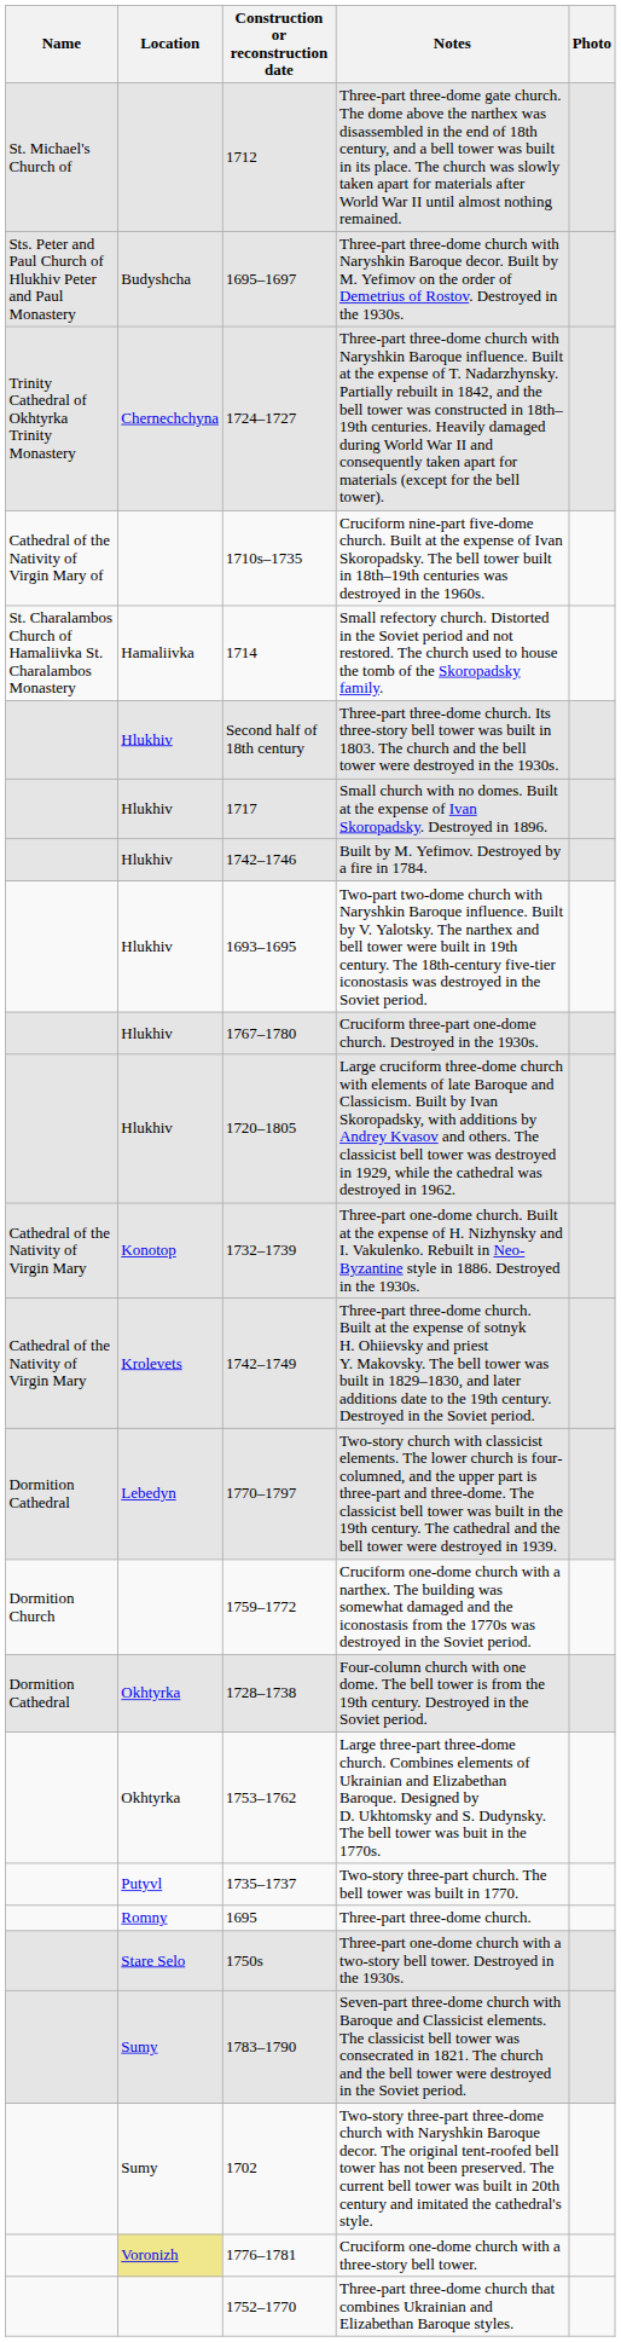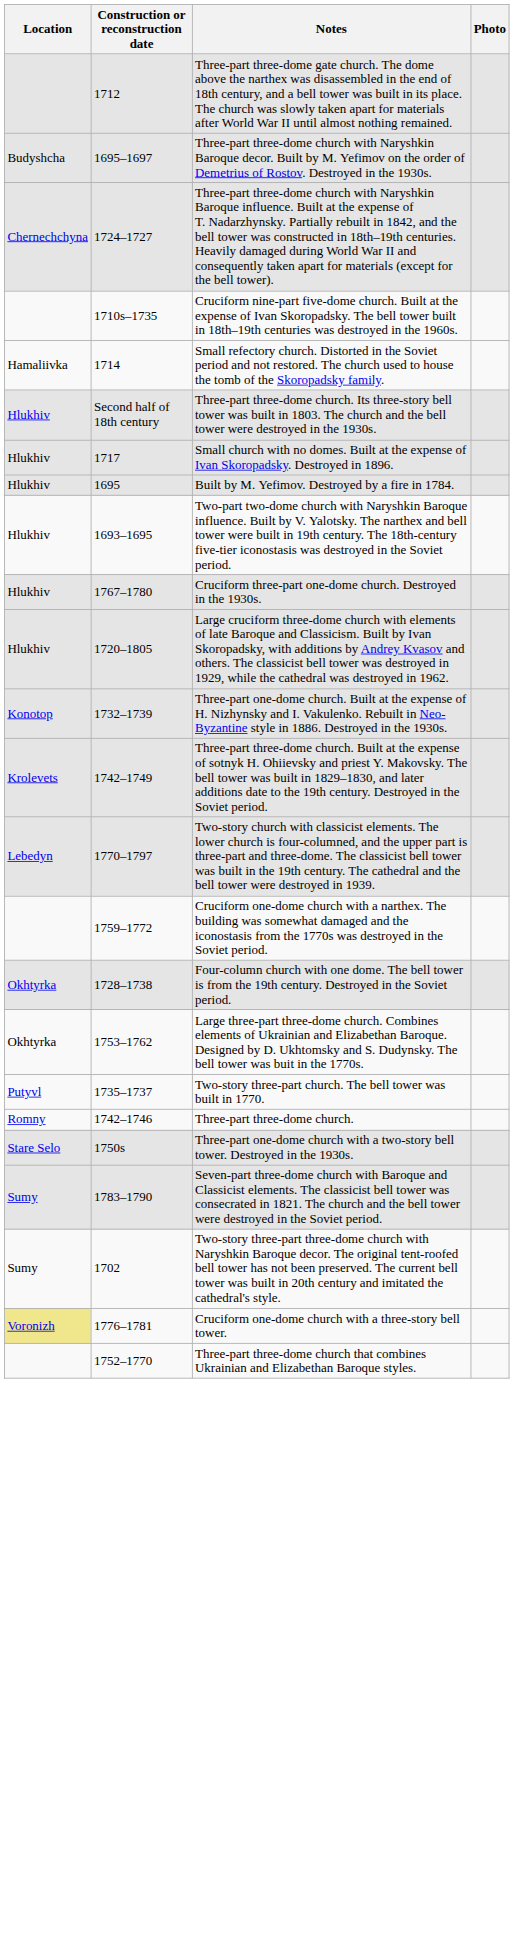- column: Name | St. Michael's Church of | Sts. Peter and Paul Church of Hlukhiv Peter and Paul Monastery | Trinity Cathedral of Okhtyrka Trinity Monastery | Cathedral of the Nativity of Virgin Mary of | St. Charalambos Church of Hamaliivka St. Charalambos Monastery | Cathedral of the Nativity of Virgin Mary | Cathedral of the Nativity of Virgin Mary | Dormition Cathedral | Dormition Church | Dormition Cathedral
Built by M. Yefimov. Destroyed by a fire in 1784. | Construction or reconstruction date: 1742–1746 -> 1695
Three-part three-dome church. | Construction or reconstruction date: 1695 -> 1742–1746
